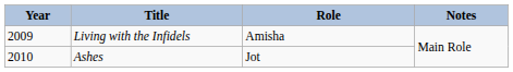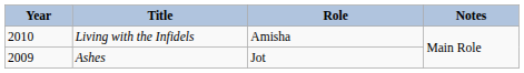Living with the Infidels | Year: 2009 -> 2010
Ashes | Year: 2010 -> 2009
